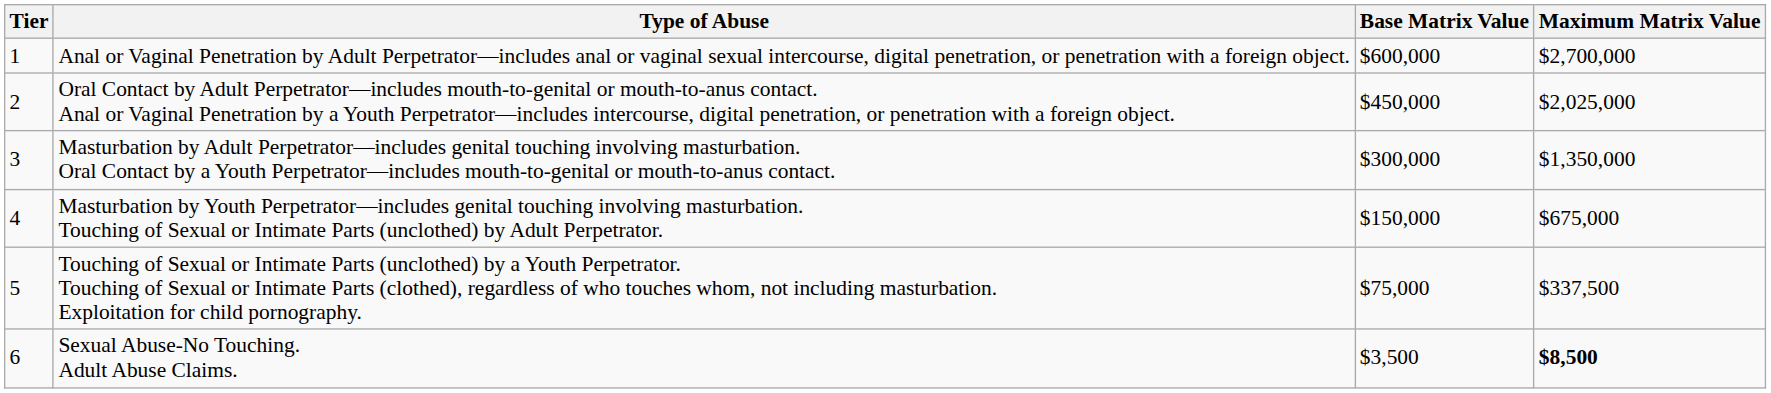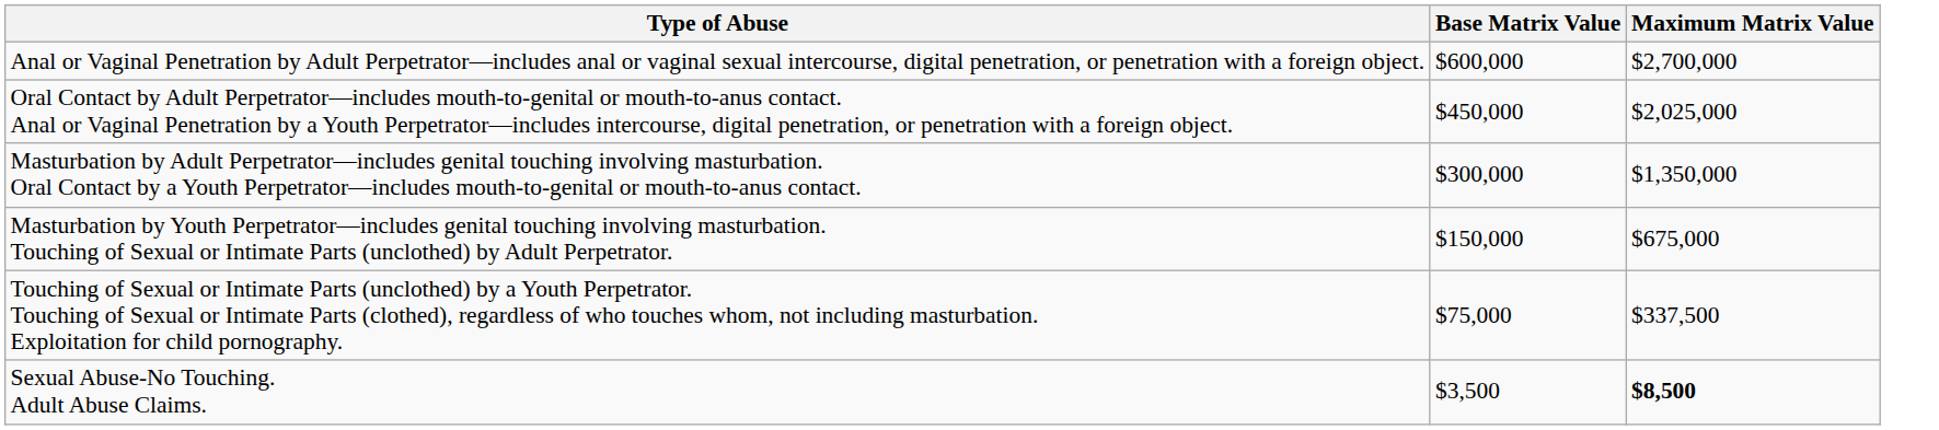- column: Tier | 1 | 2 | 3 | 4 | 5 | 6
